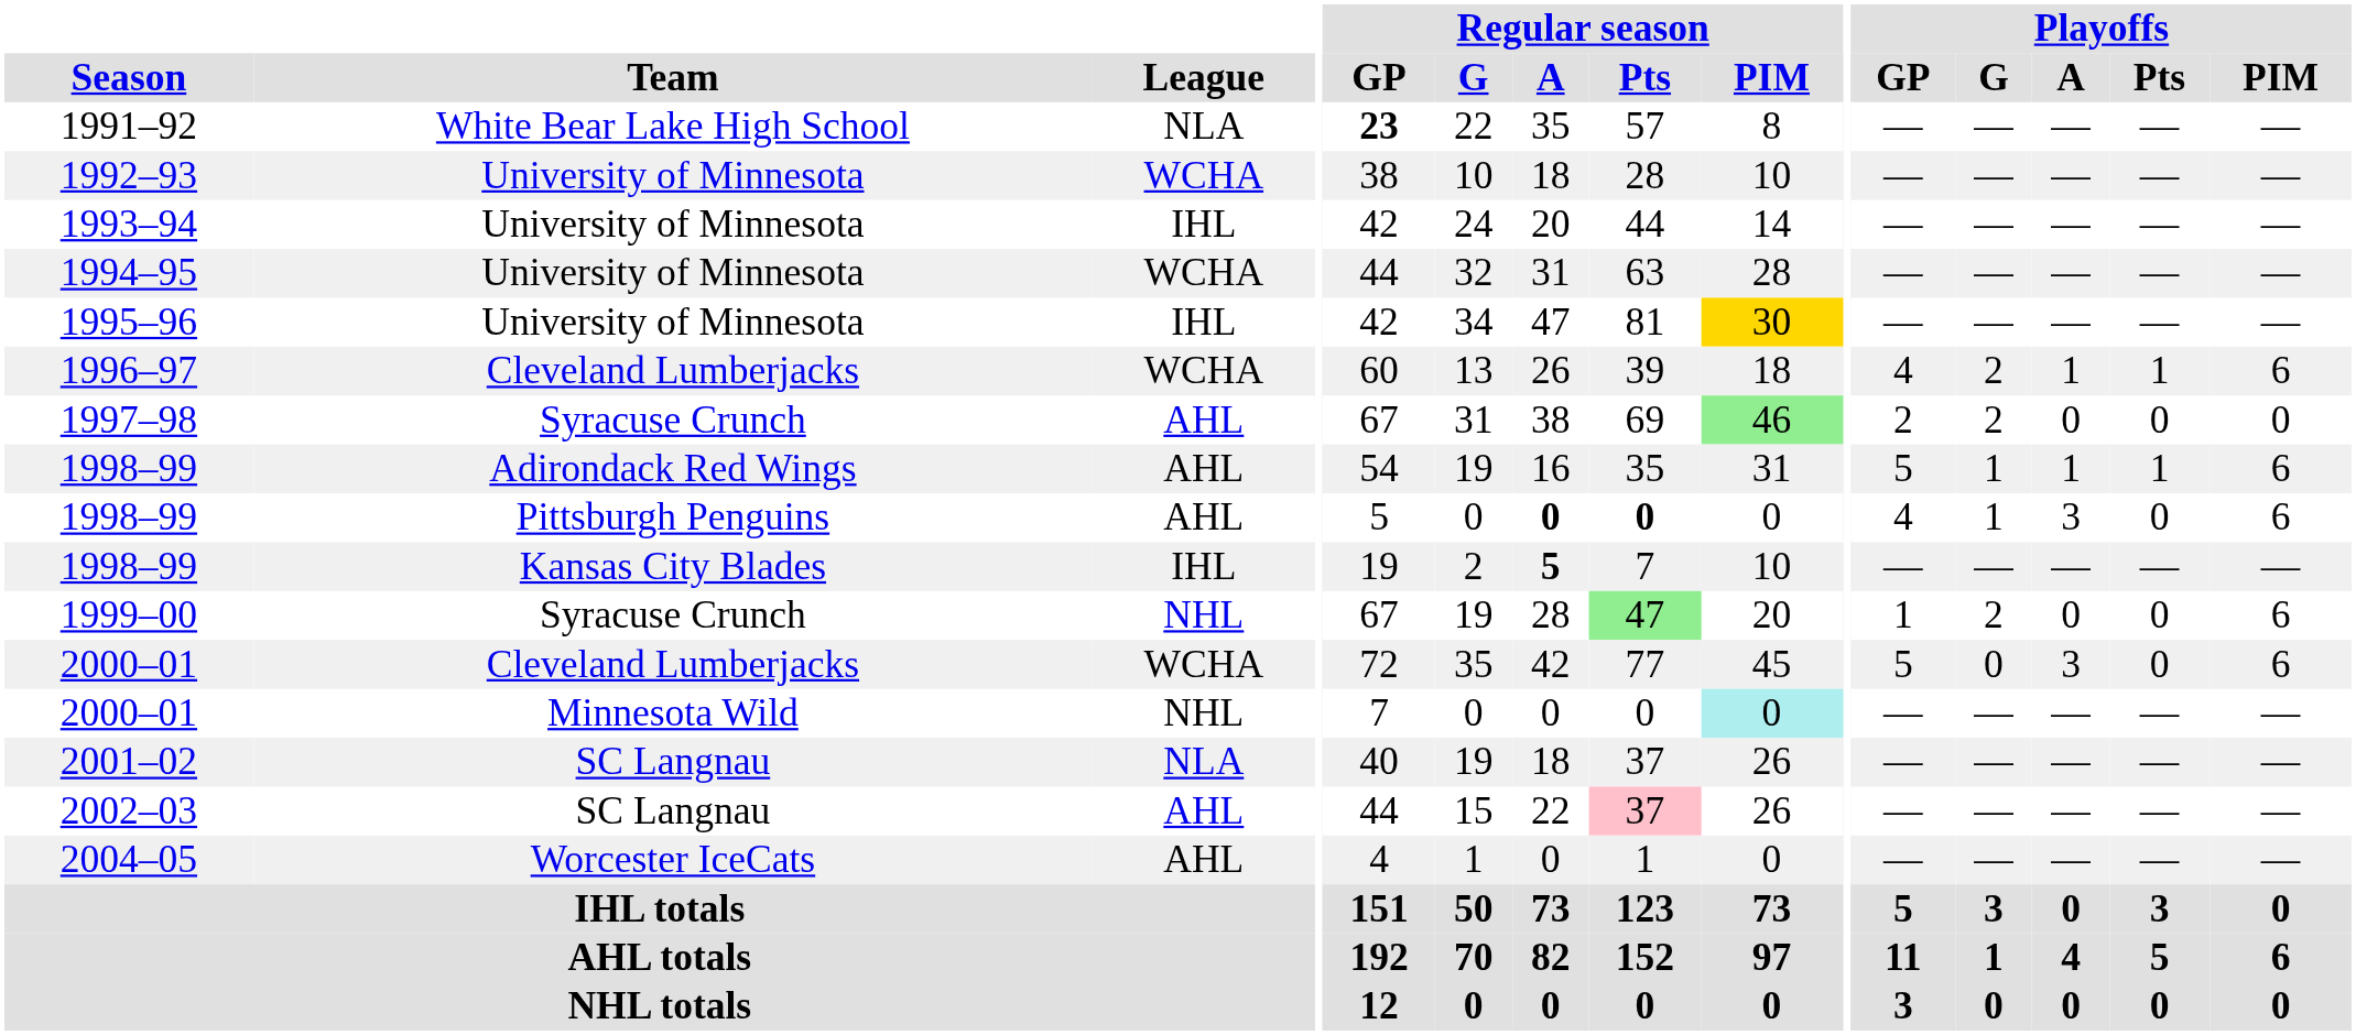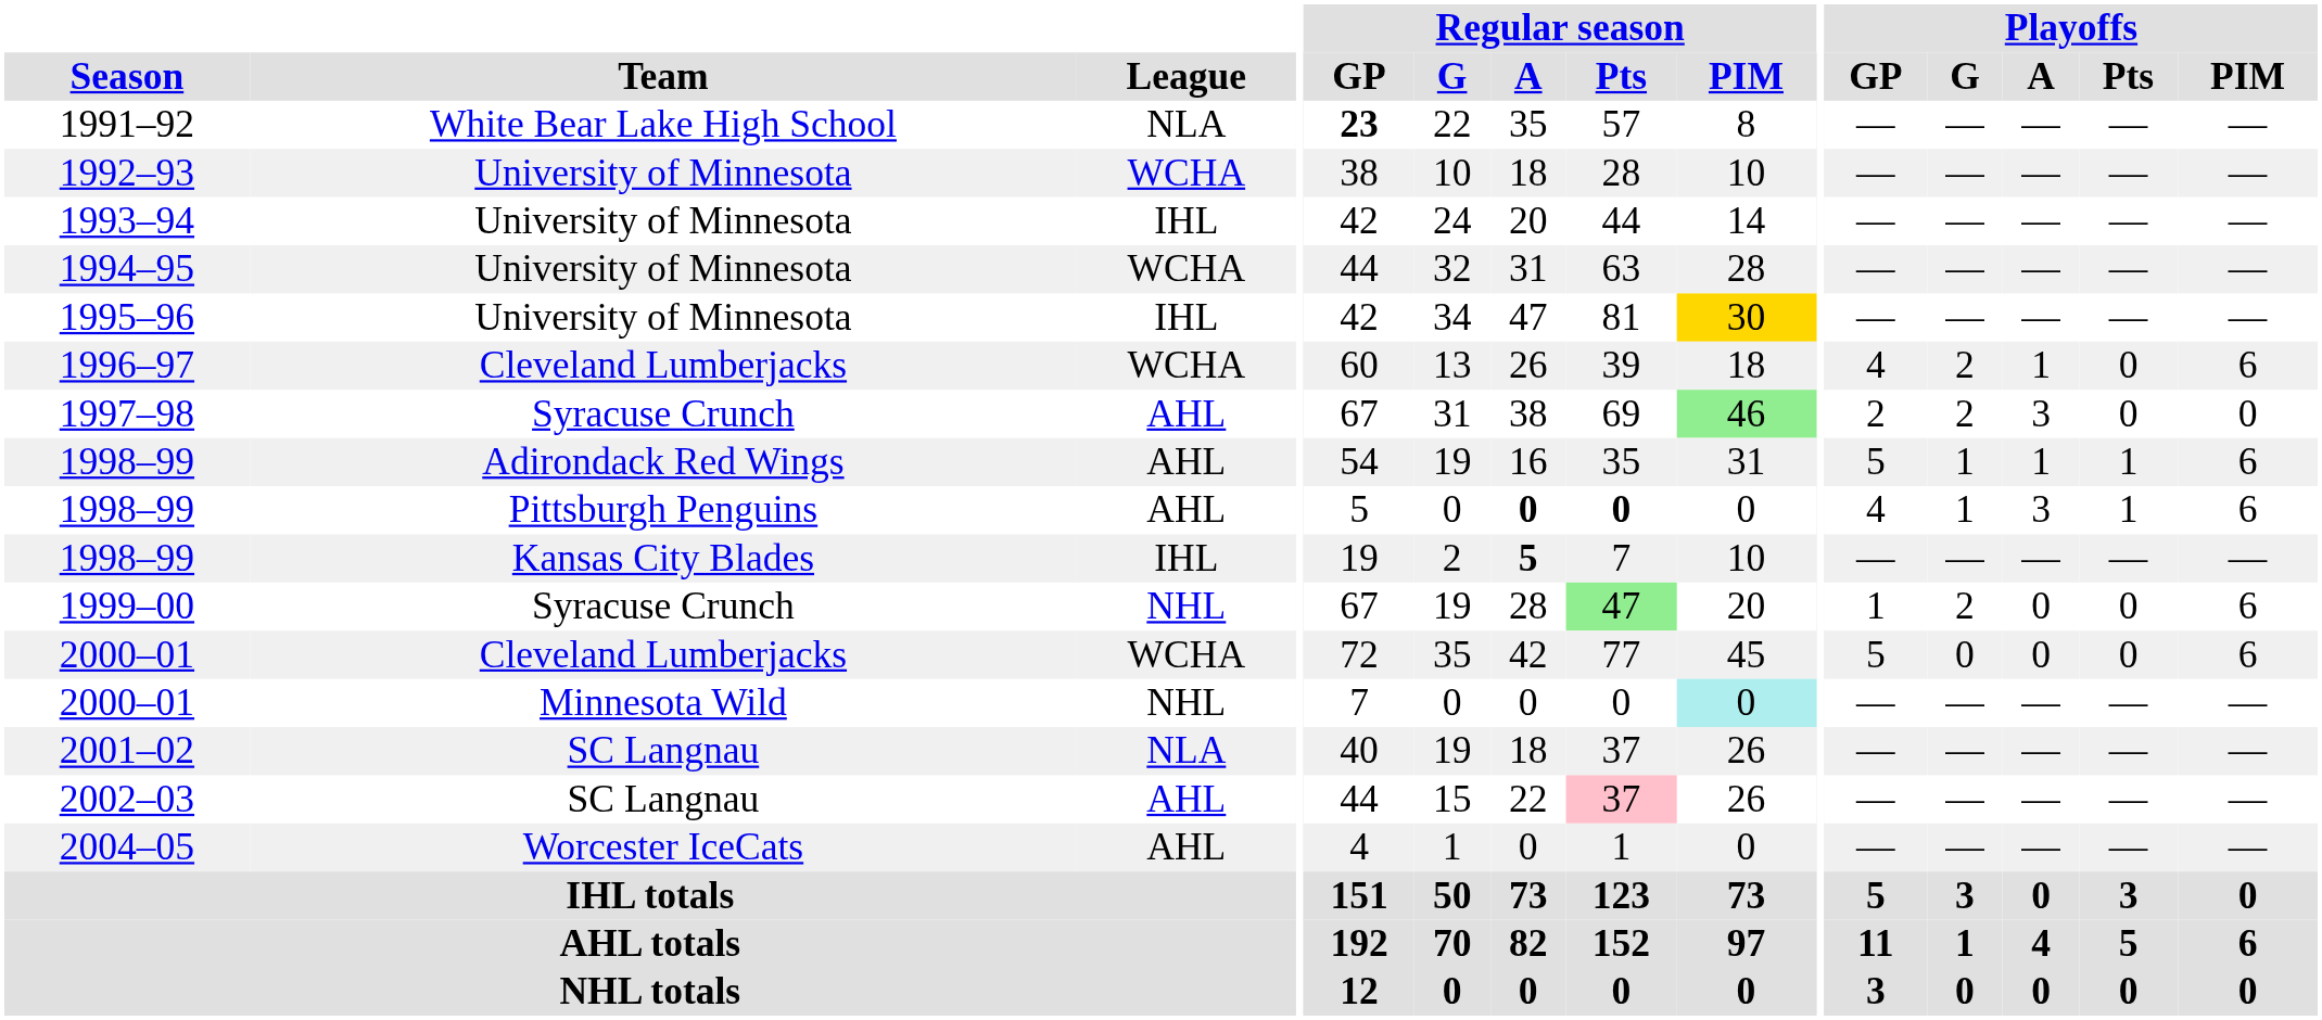1996–97 | Playoffs / Pts: 1 -> 0
1997–98 | Playoffs / A: 0 -> 3
1998–99 / Pittsburgh Penguins | Playoffs / Pts: 0 -> 1
2000–01 / Cleveland Lumberjacks | Playoffs / A: 3 -> 0
